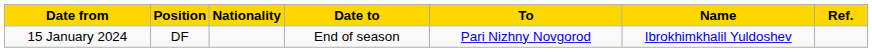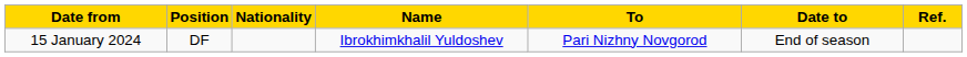columns swapped: Name <-> Date to
